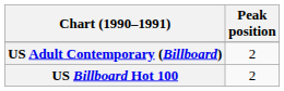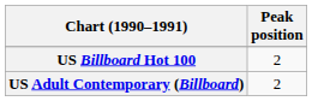rows swapped: US Billboard Hot 100 <-> US Adult Contemporary (Billboard)
